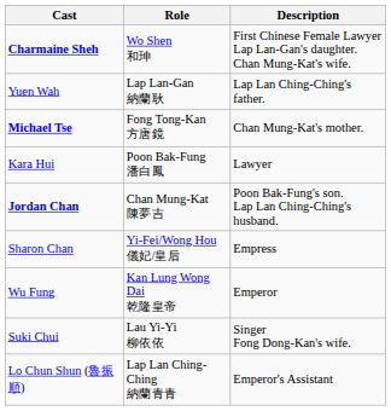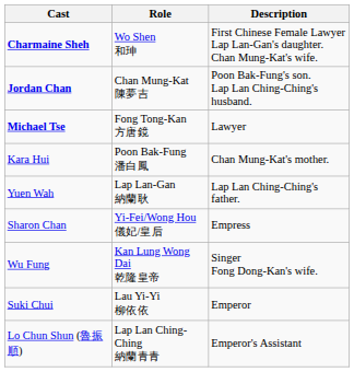rows swapped: Jordan Chan <-> Yuen Wah
Michael Tse | Description: Chan Mung-Kat's mother. -> Lawyer
Kara Hui | Description: Lawyer -> Chan Mung-Kat's mother.
Wu Fung | Description: Emperor -> Singer Fong Dong-Kan's wife.
Suki Chui | Description: Singer Fong Dong-Kan's wife. -> Emperor
